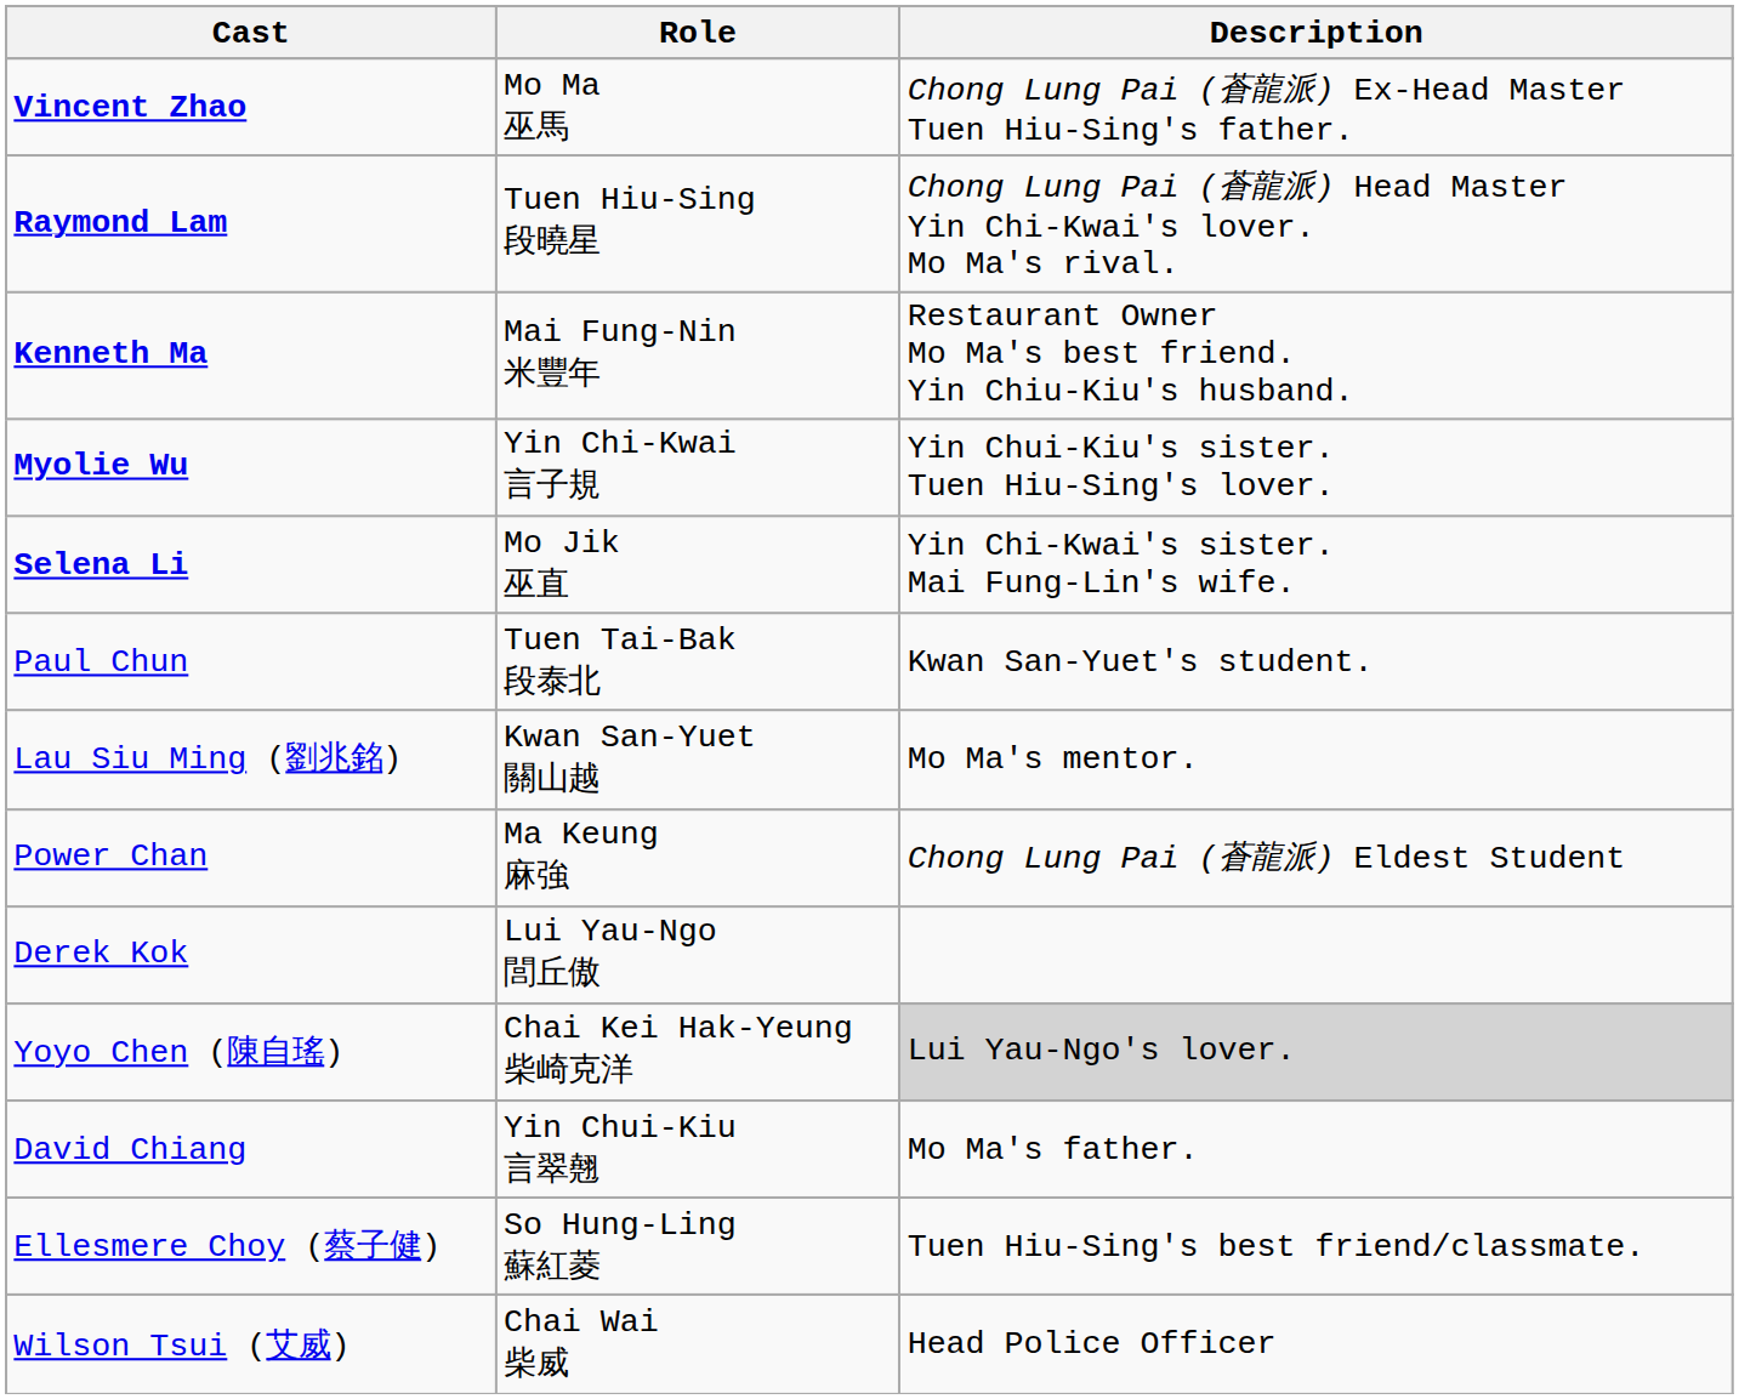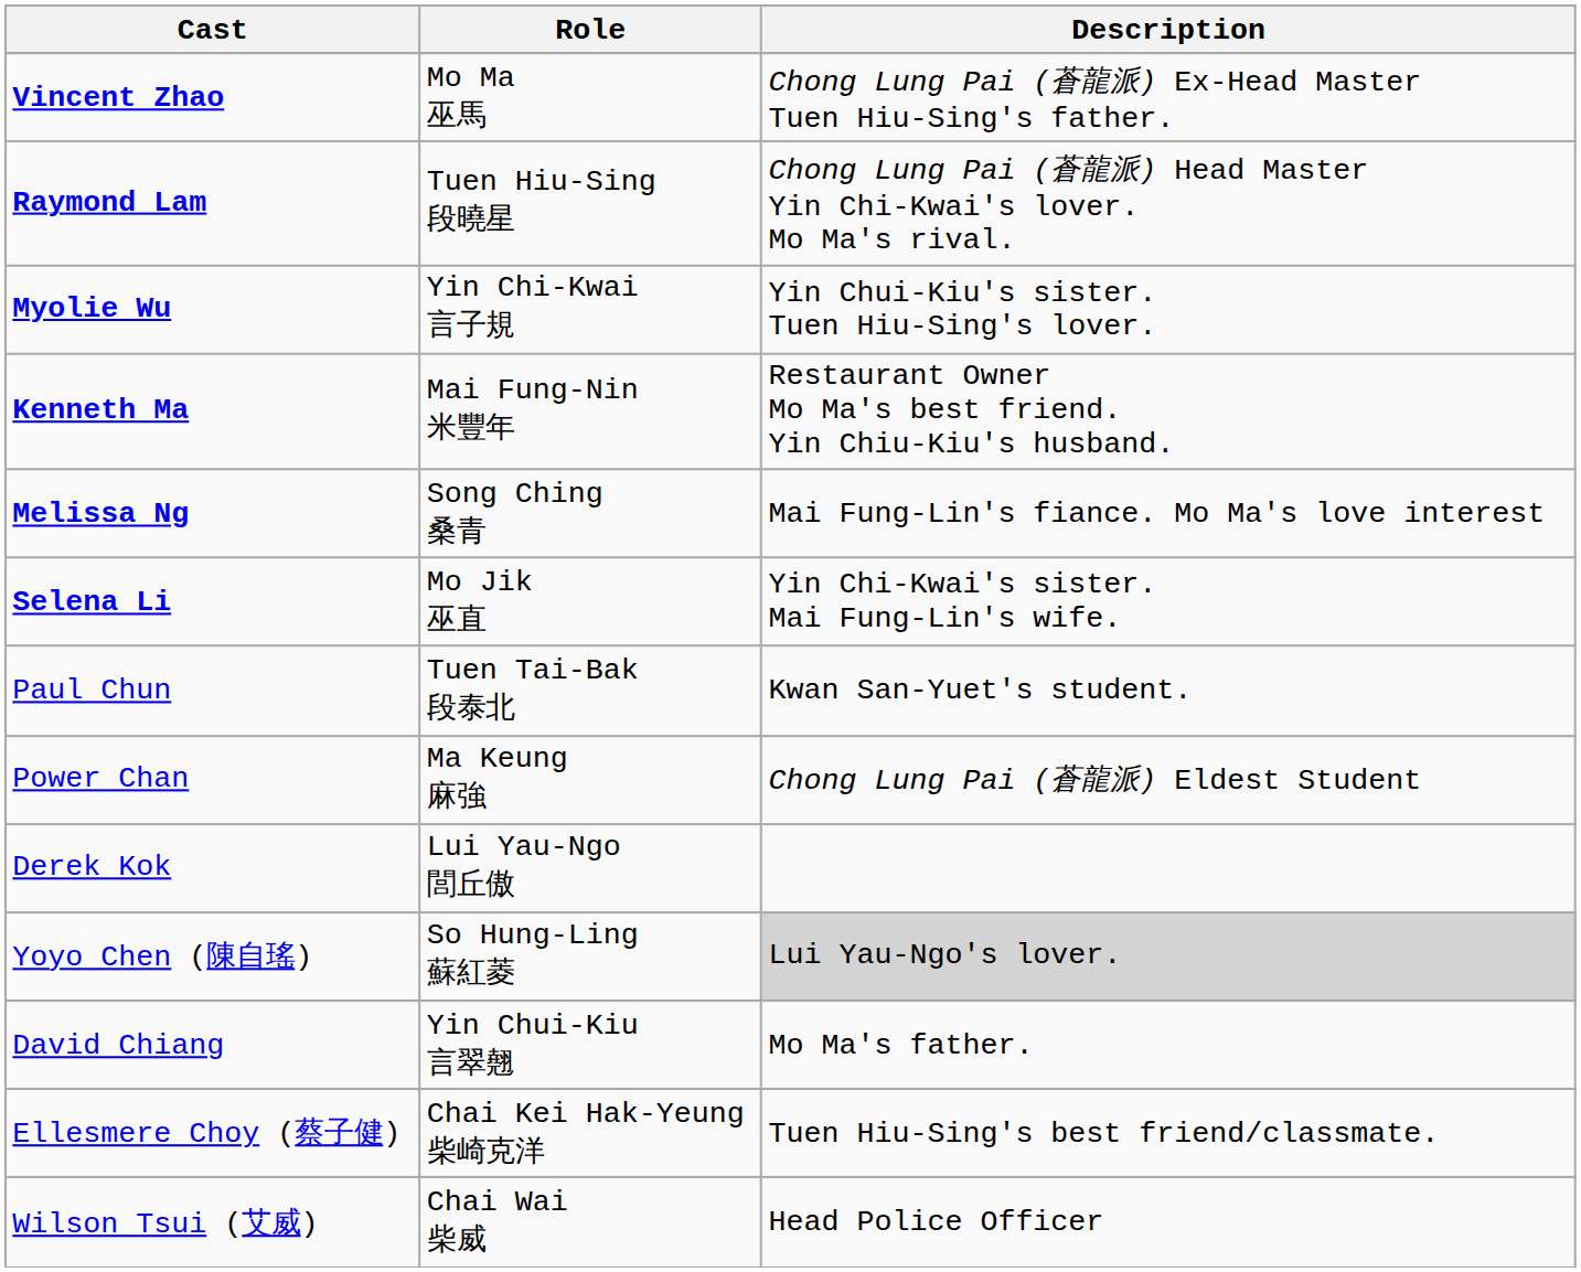rows swapped: Myolie Wu <-> Kenneth Ma
+ row: Melissa Ng | Song Ching 桑青 | Mai Fung-Lin's fiance. Mo Ma's love interest
- row: Lau Siu Ming (劉兆銘) | Kwan San-Yuet 關山越 | Mo Ma's mentor.
Yoyo Chen (陳自瑤) | Role: Chai Kei Hak-Yeung 柴崎克洋 -> So Hung-Ling 蘇紅菱
Ellesmere Choy (蔡子健) | Role: So Hung-Ling 蘇紅菱 -> Chai Kei Hak-Yeung 柴崎克洋
